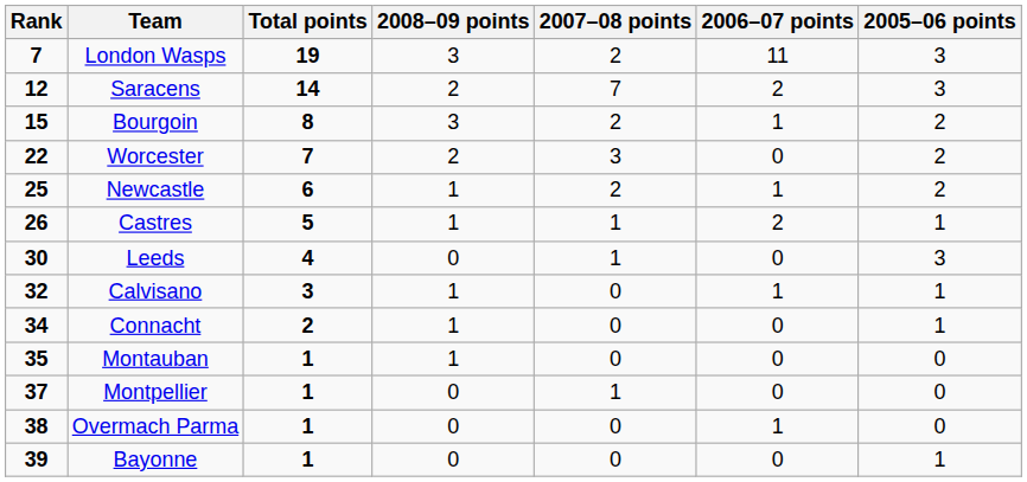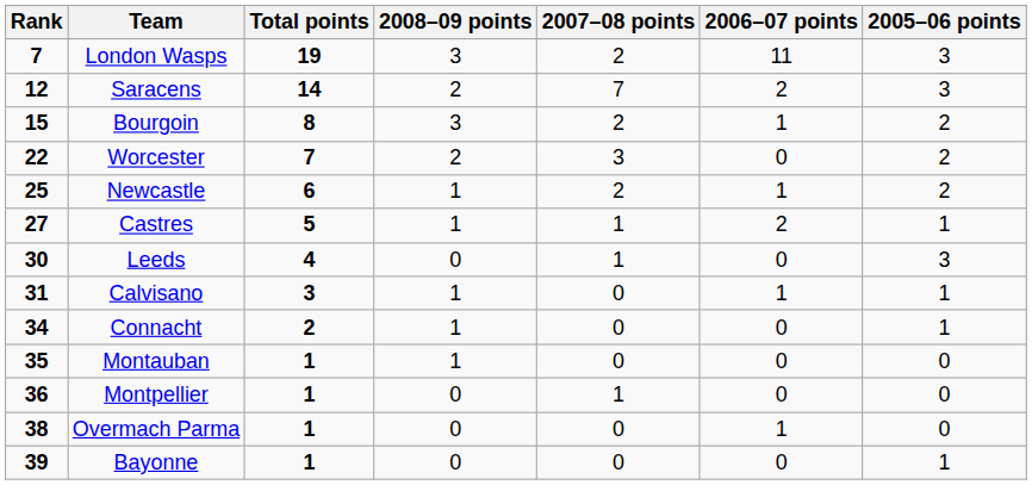Castres | Rank: 26 -> 27
Calvisano | Rank: 32 -> 31
Montpellier | Rank: 37 -> 36
